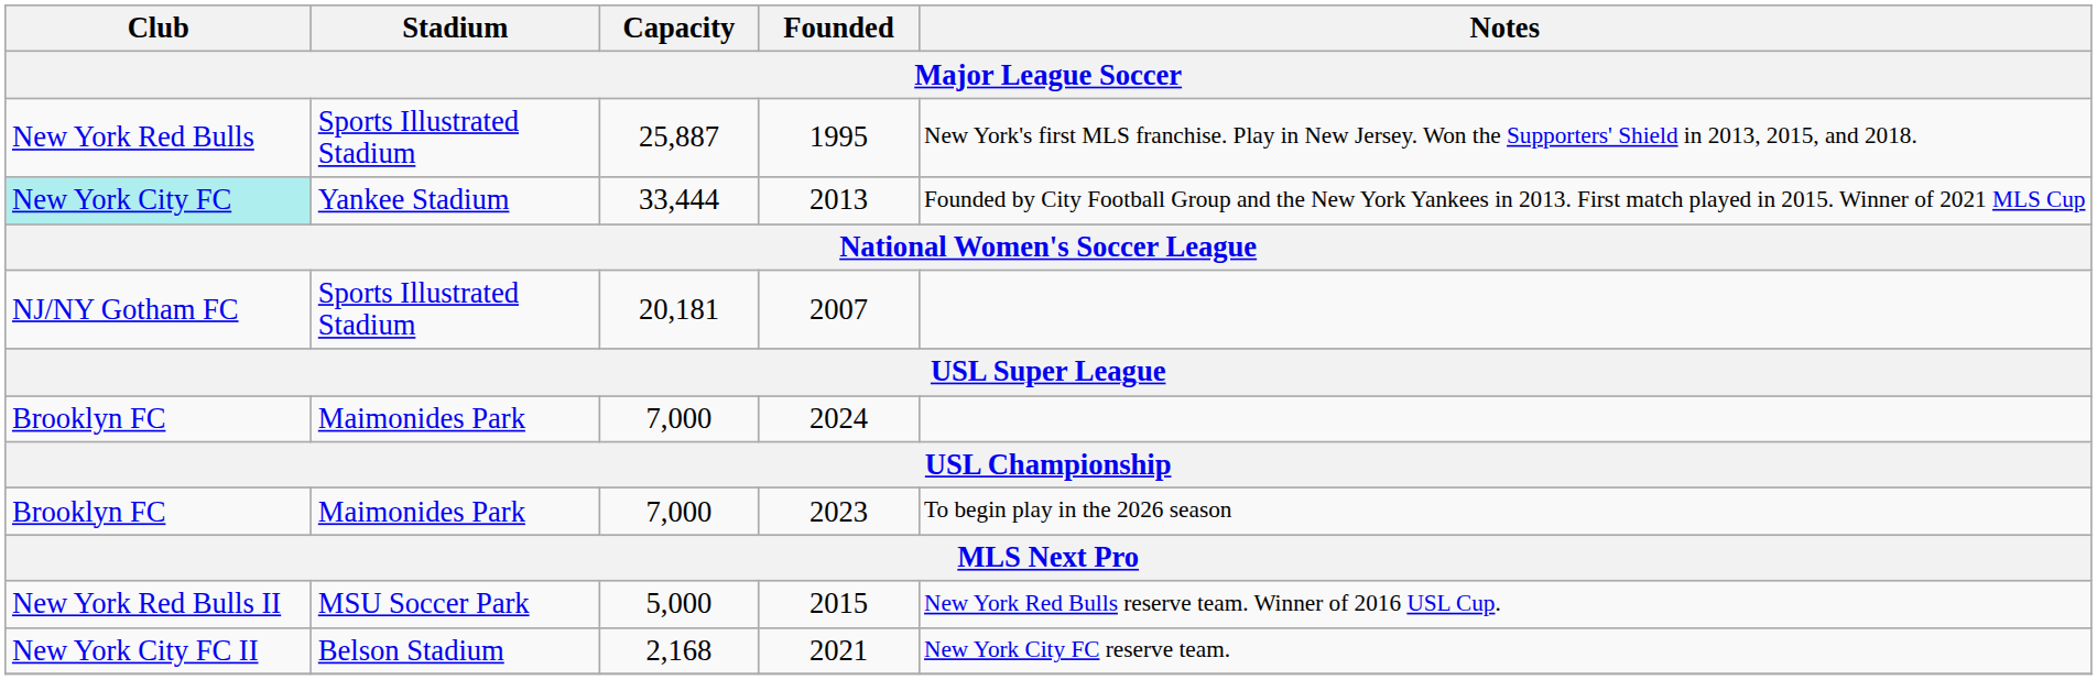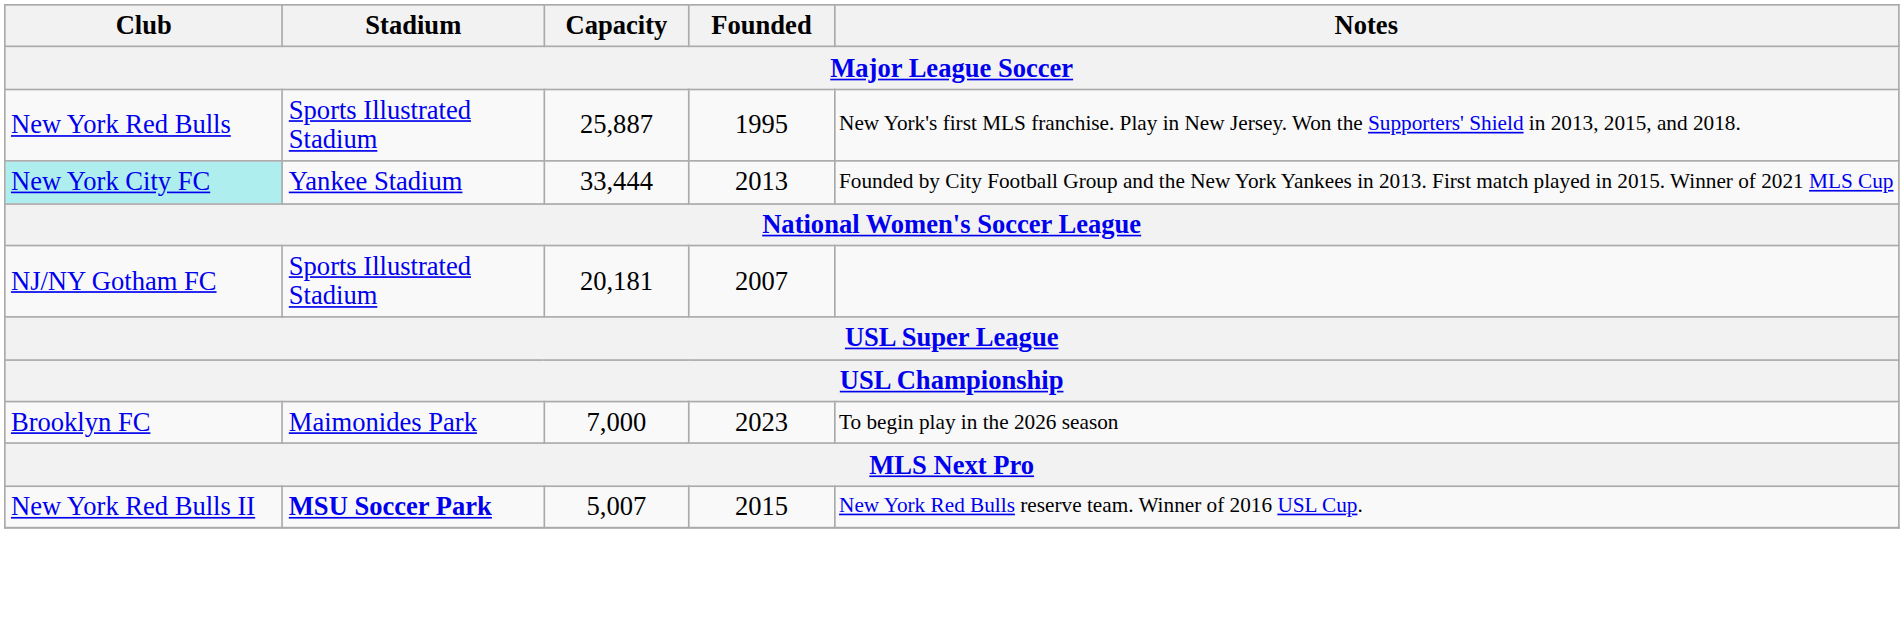- row: Brooklyn FC | Maimonides Park | 7,000 | 2024
2015 | Stadium: normal -> bold
2015 | Capacity: 5,000 -> 5,007
- row: New York City FC II | Belson Stadium | 2,168 | 2021 | New York City FC reserve team.
